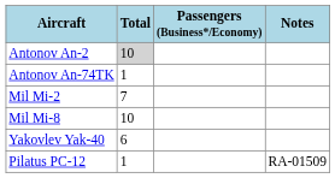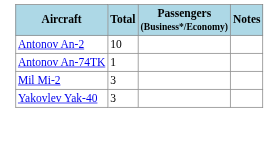Antonov An-2 | Total: lightgrey background -> no background
Mil Mi-2 | Total: 7 -> 3
- row: Mil Mi-8 | 10
Yakovlev Yak-40 | Total: 6 -> 3
- row: Pilatus PC-12 | 1 | RA-01509
